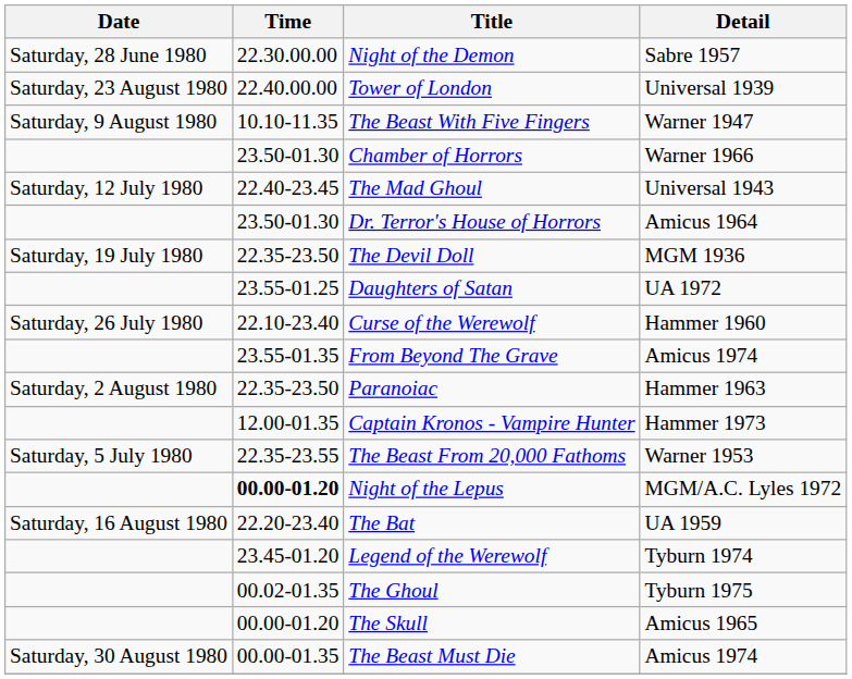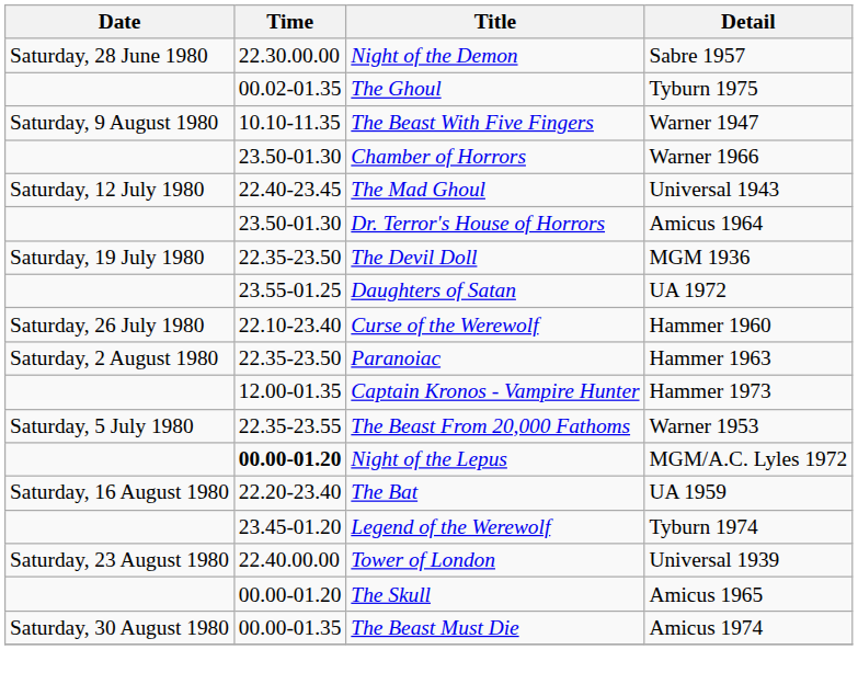rows swapped: The Ghoul <-> Tower of London
- row: 23.55-01.35 | From Beyond The Grave | Amicus 1974
